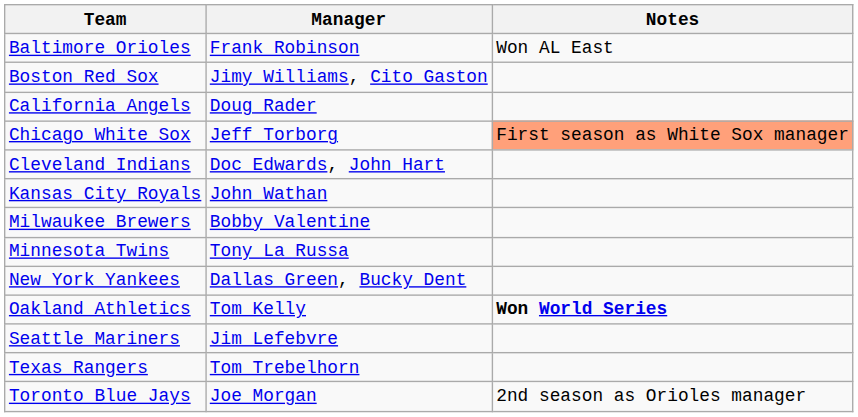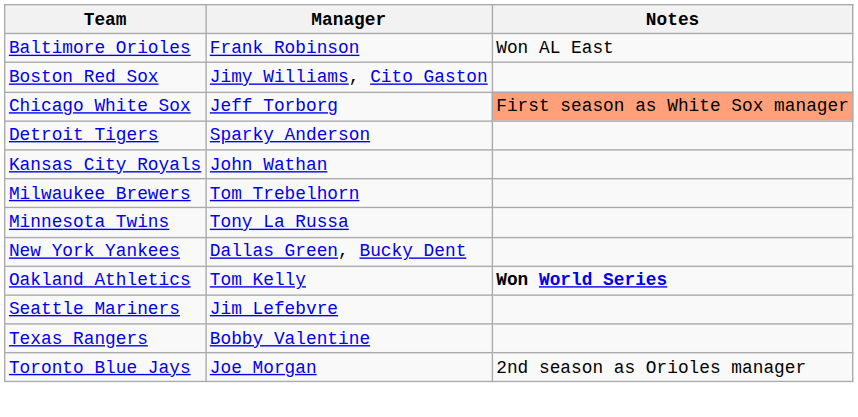- row: California Angels | Doug Rader
- row: Cleveland Indians | Doc Edwards, John Hart
+ row: Detroit Tigers | Sparky Anderson
Milwaukee Brewers | Manager: Bobby Valentine -> Tom Trebelhorn
Texas Rangers | Manager: Tom Trebelhorn -> Bobby Valentine
